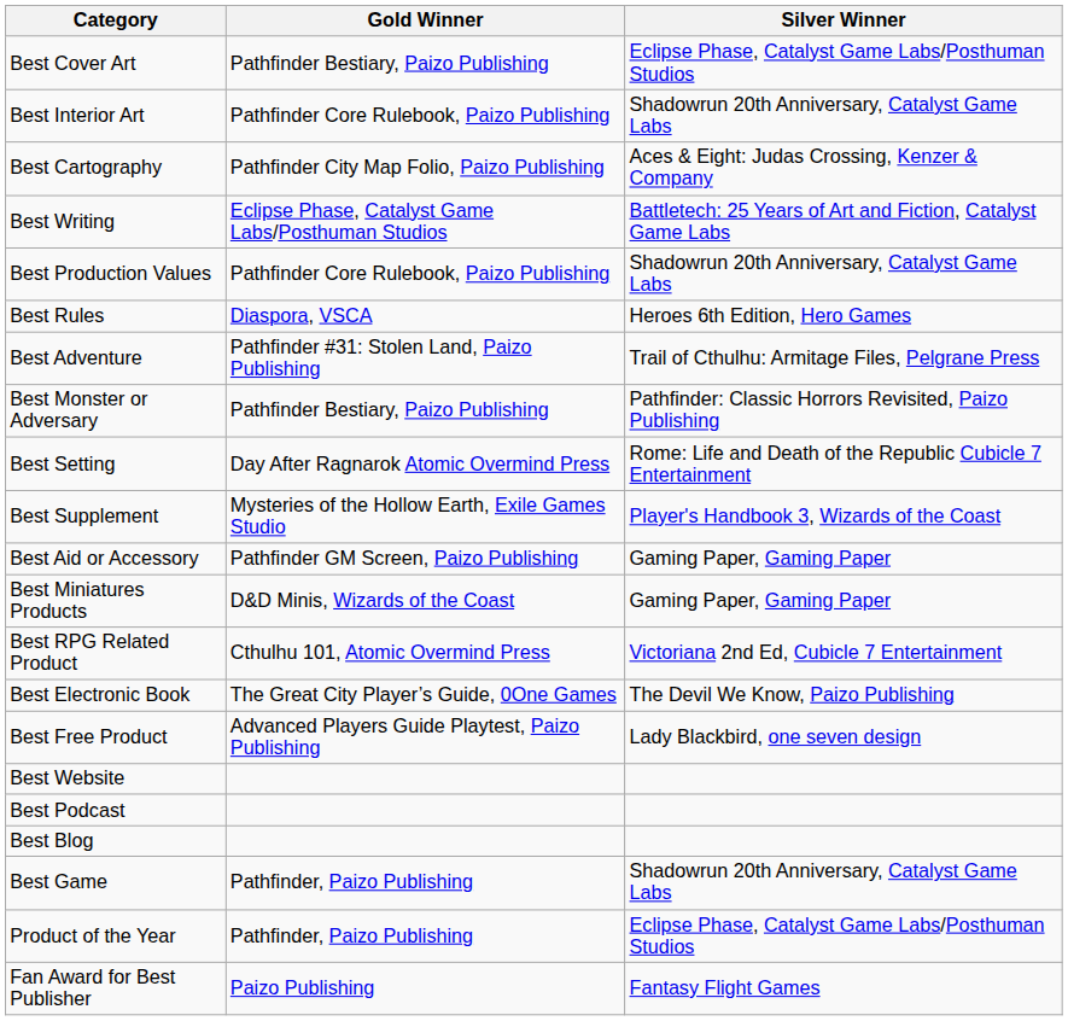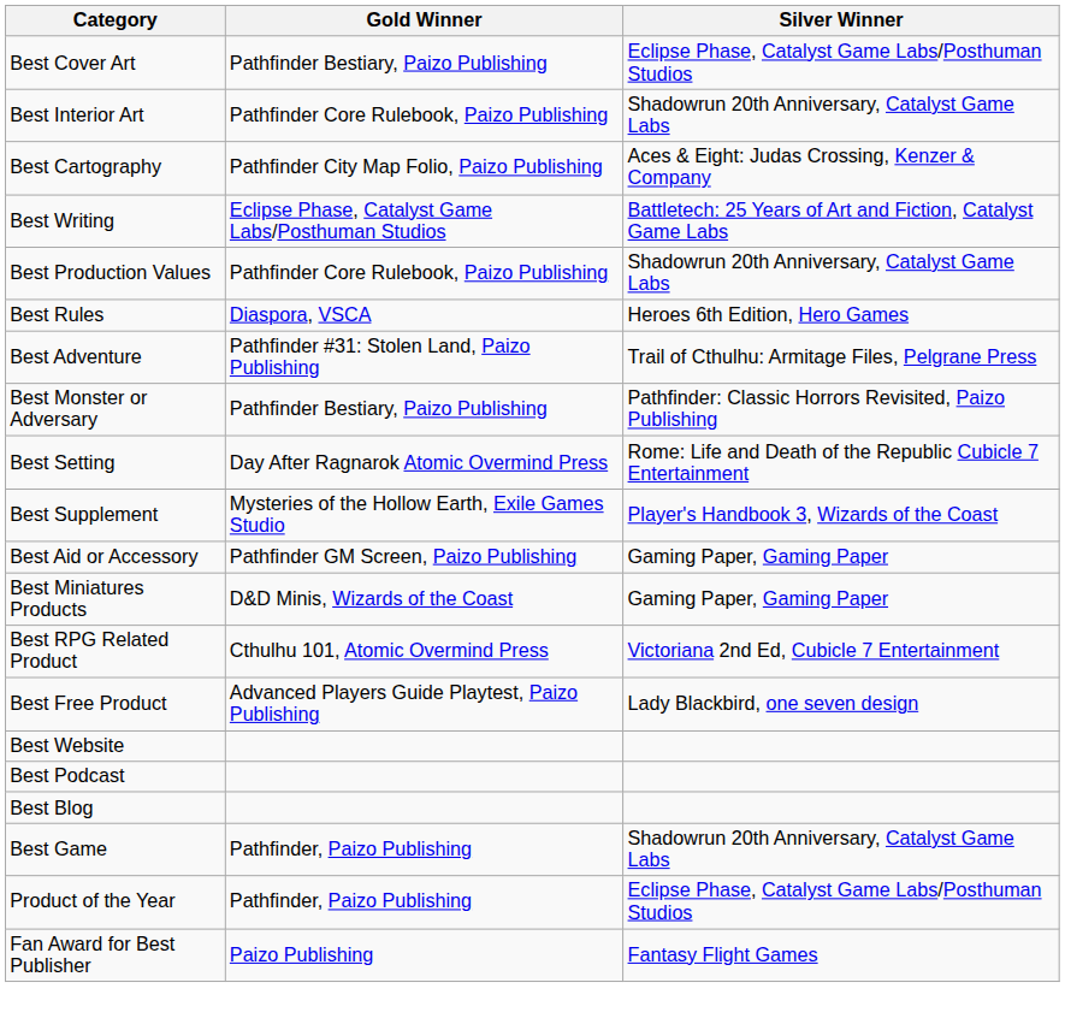- row: Best Electronic Book | The Great City Player’s Guide, 0One Games | The Devil We Know, Paizo Publishing
